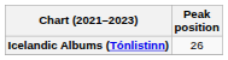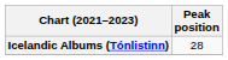Icelandic Albums (Tónlistinn) | Peak position: 26 -> 28
